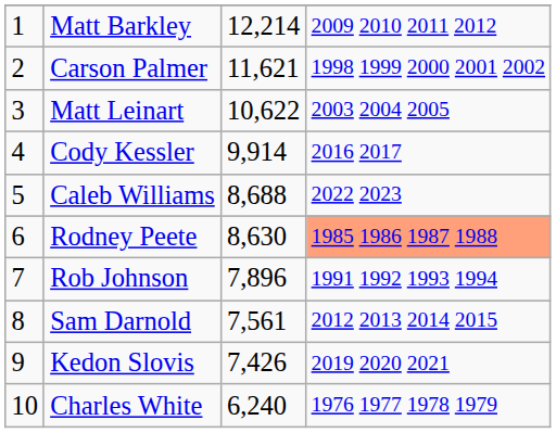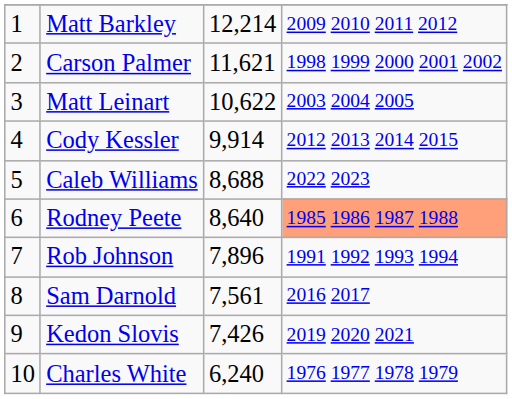Cody Kessler | column 4: 2016 2017 -> 2012 2013 2014 2015
Rodney Peete | column 3: 8,630 -> 8,640
Sam Darnold | column 4: 2012 2013 2014 2015 -> 2016 2017
